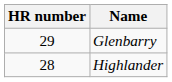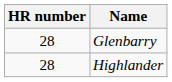Glenbarry | HR number: 29 -> 28
